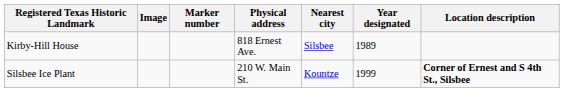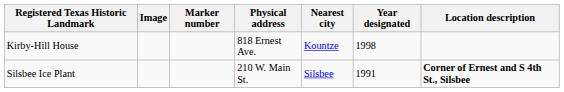Kirby-Hill House | Nearest city: Silsbee -> Kountze
Kirby-Hill House | Year designated: 1989 -> 1998
Silsbee Ice Plant | Nearest city: Kountze -> Silsbee
Silsbee Ice Plant | Year designated: 1999 -> 1991
